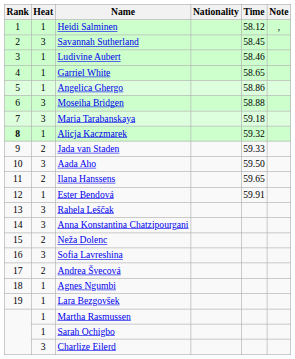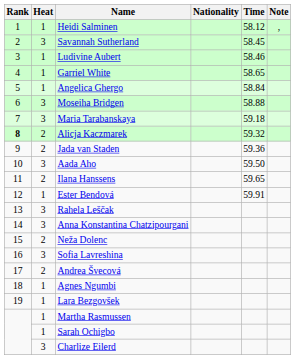Angelica Ghergo | Time: 58.86 -> 58.84
Alicja Kaczmarek | Heat: 1 -> 2
Jada van Staden | Time: 59.33 -> 59.36
